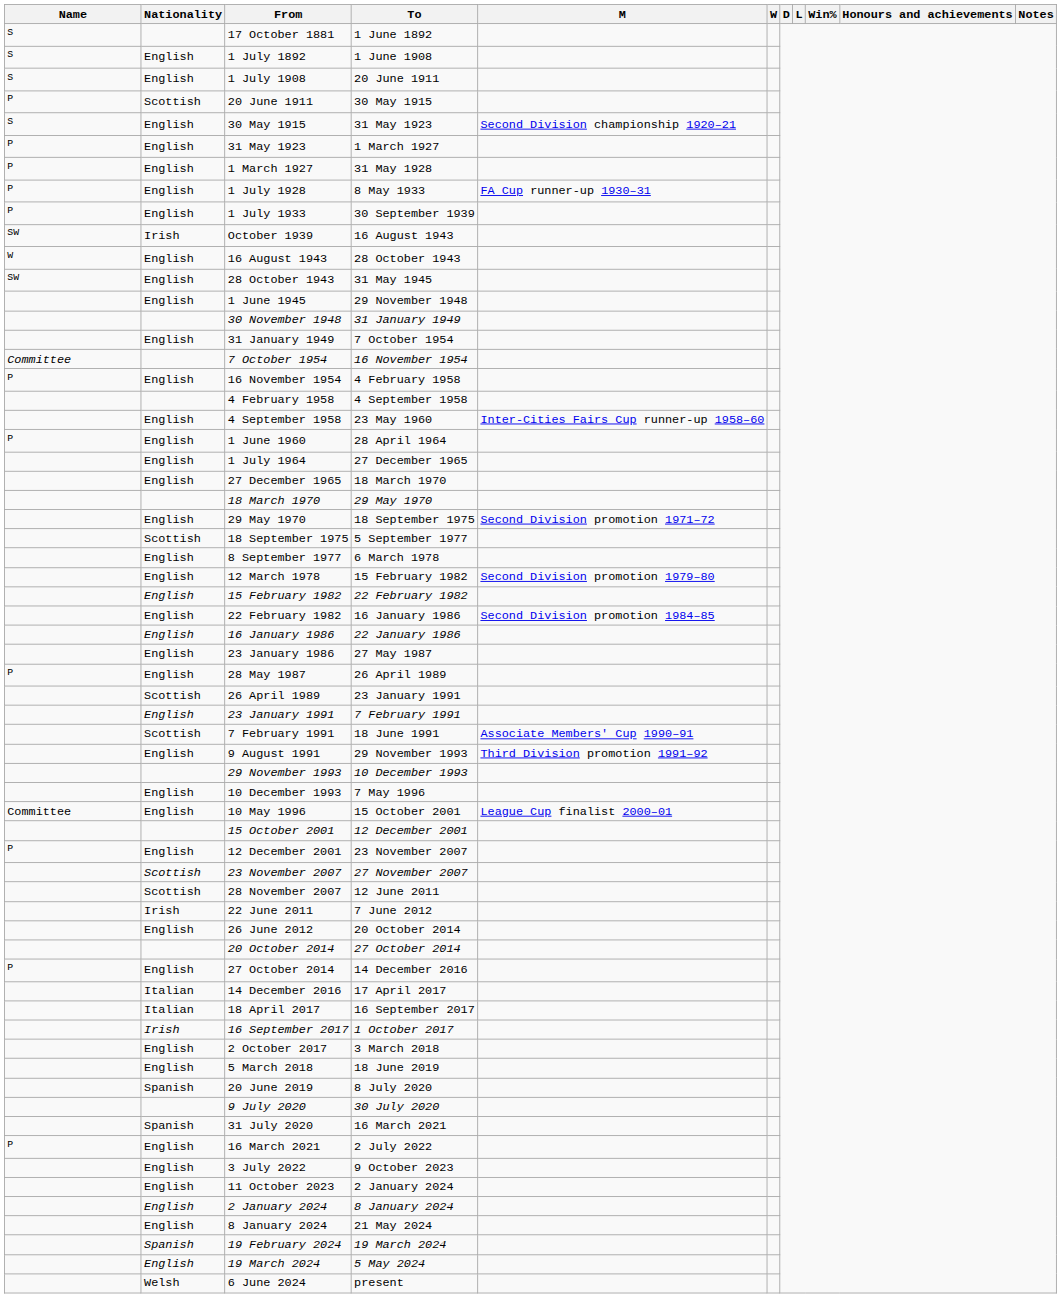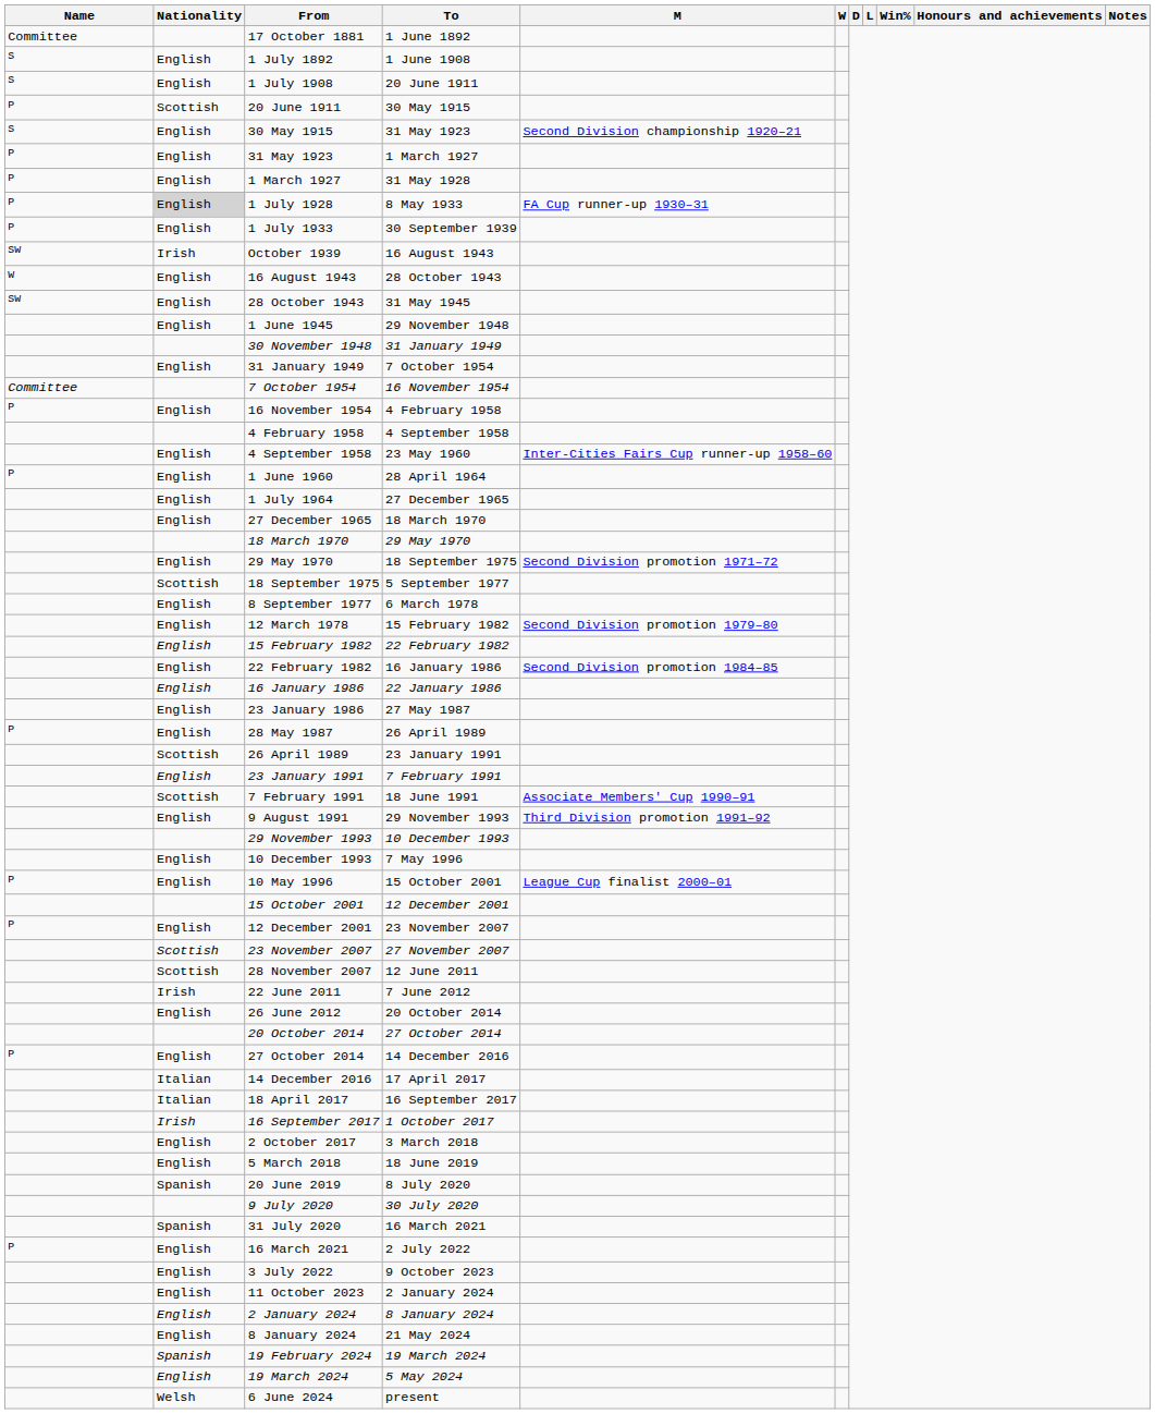17 October 1881 | Name: S -> Committee
1 July 1928 | Nationality: no background -> lightgrey background
10 May 1996 | Name: Committee -> P
